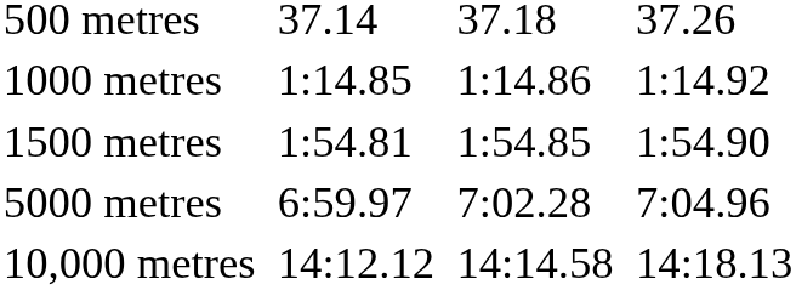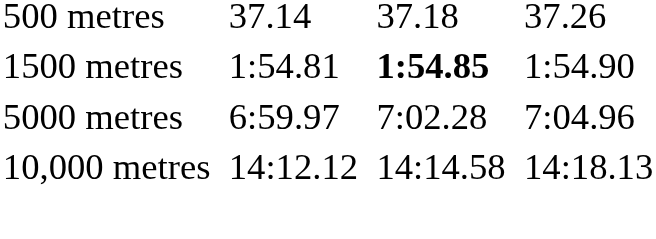- row: 1000 metres | 1:14.85 | 1:14.86 | 1:14.92
1500 metres | column 5: normal -> bold
